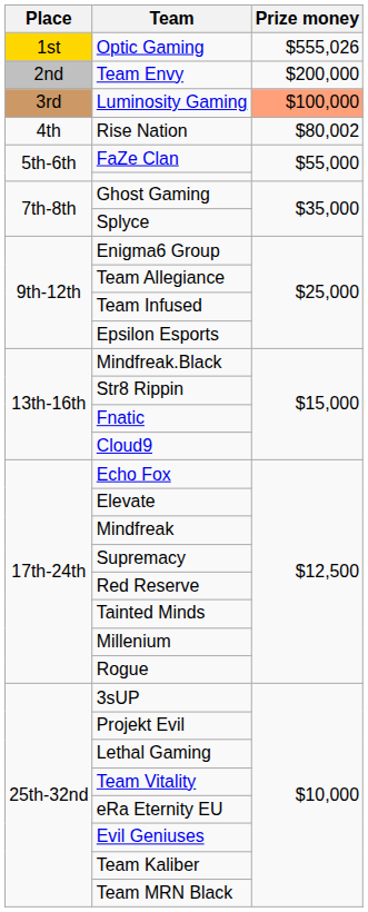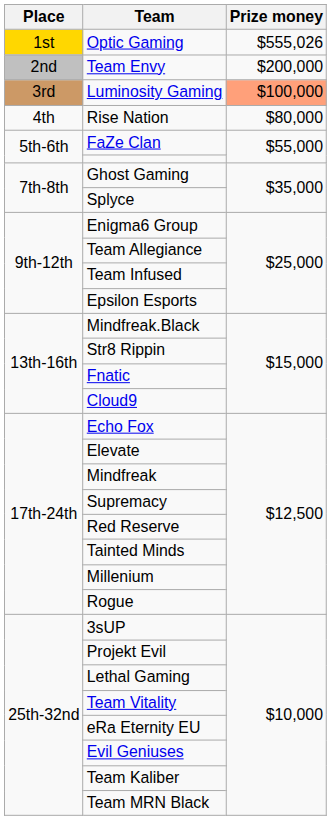Rise Nation | Prize money: $80,002 -> $80,000
